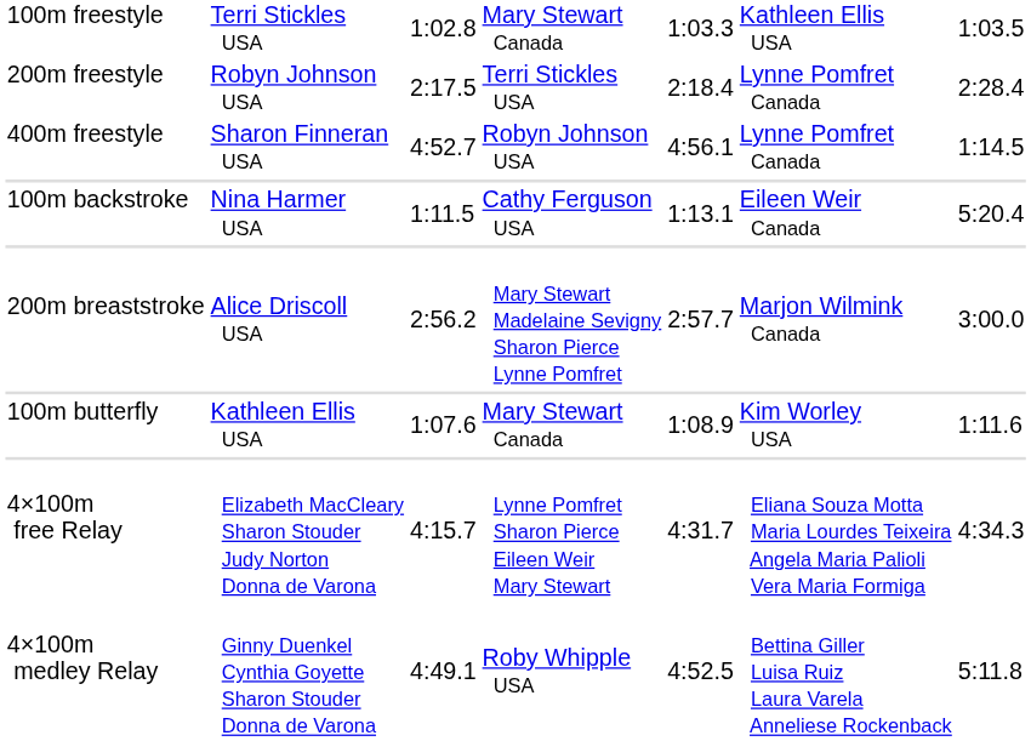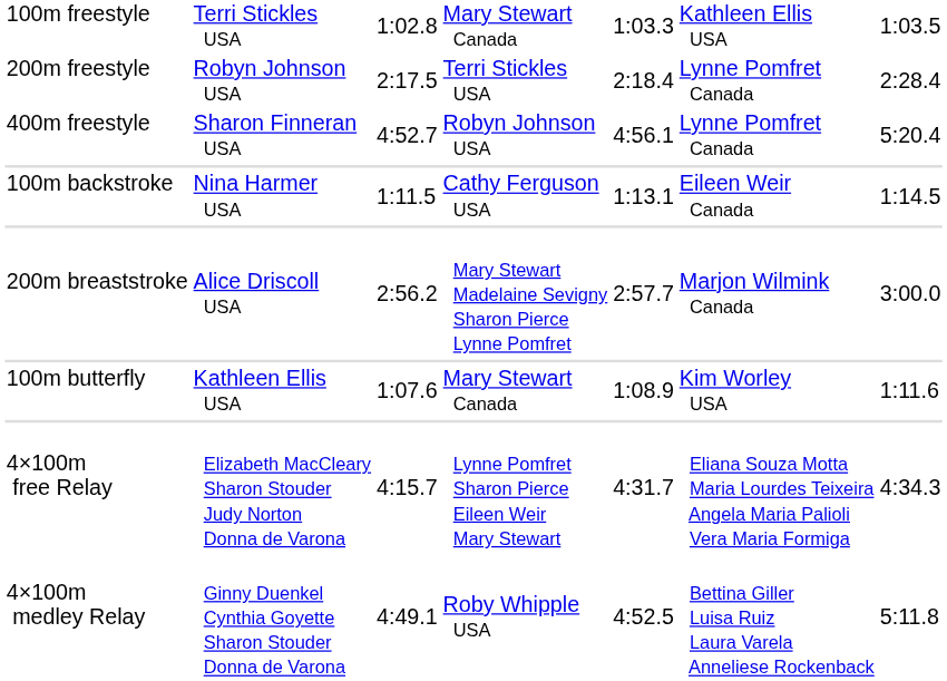400m freestyle | column 7: 1:14.5 -> 5:20.4
100m backstroke | column 7: 5:20.4 -> 1:14.5
